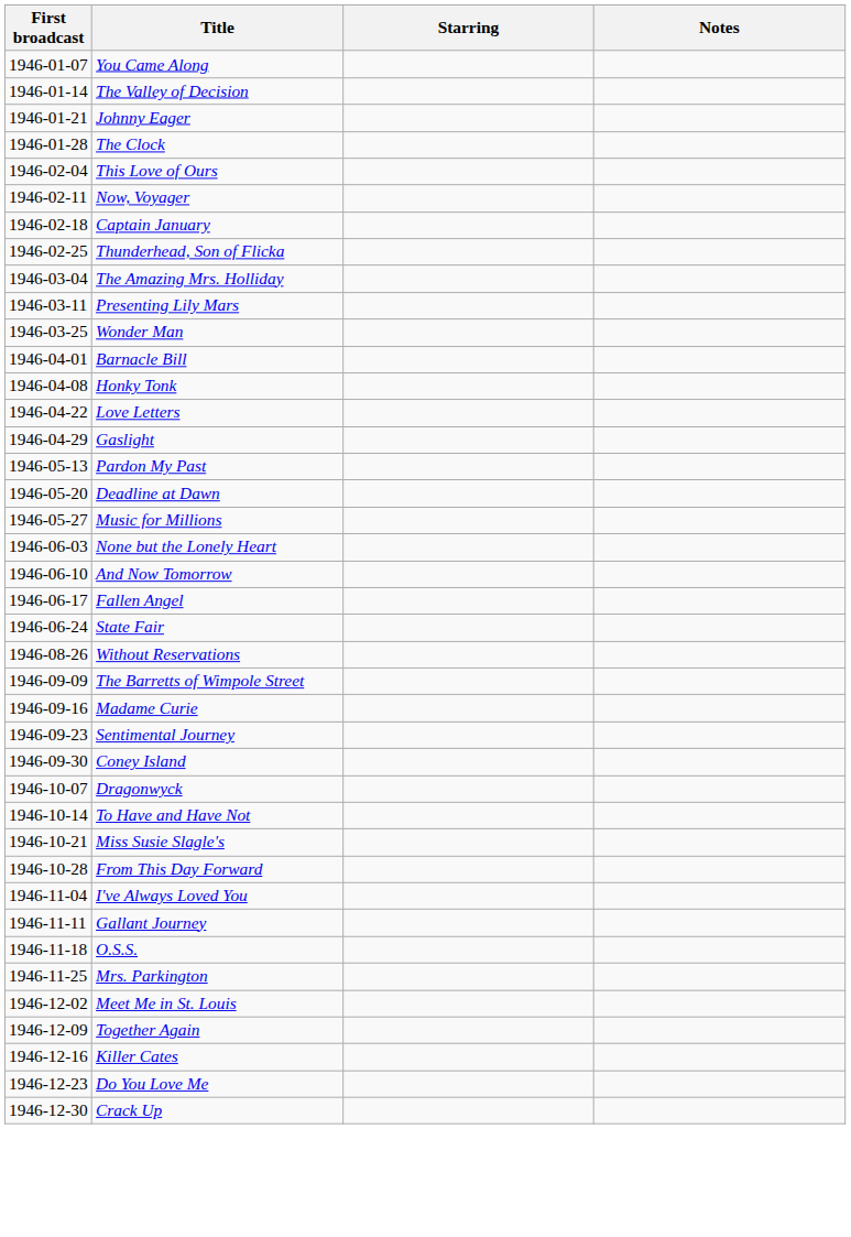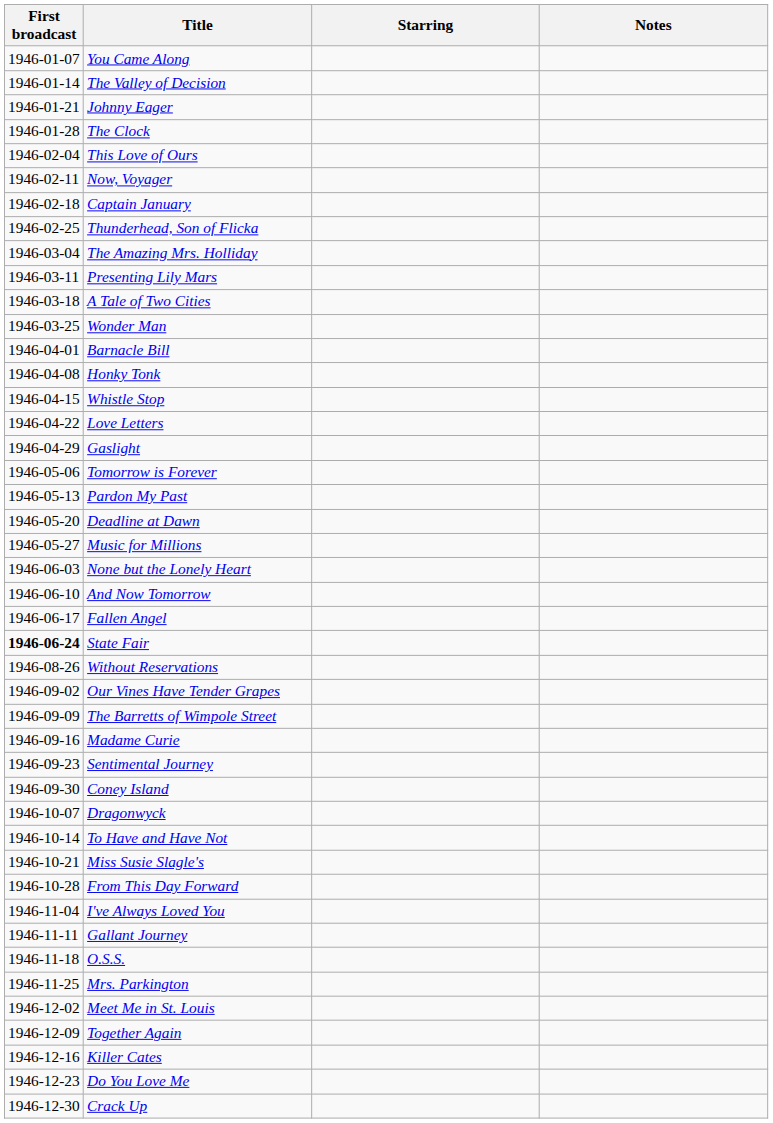+ row: 1946-03-18 | A Tale of Two Cities
+ row: 1946-04-15 | Whistle Stop
+ row: 1946-05-06 | Tomorrow is Forever
State Fair | First broadcast: normal -> bold
+ row: 1946-09-02 | Our Vines Have Tender Grapes
